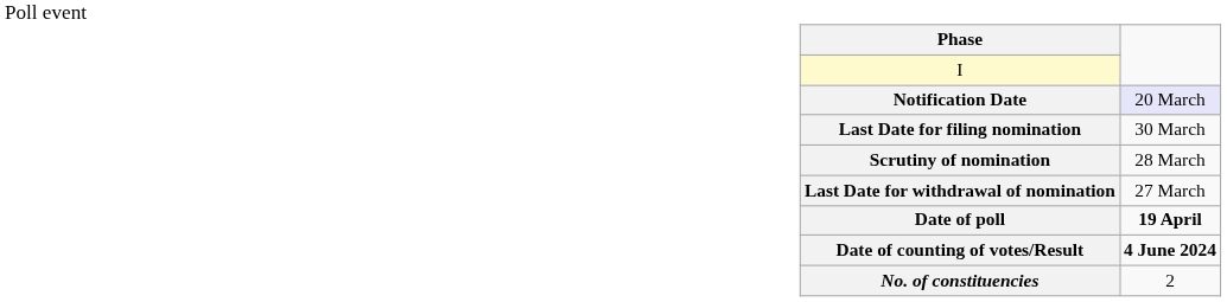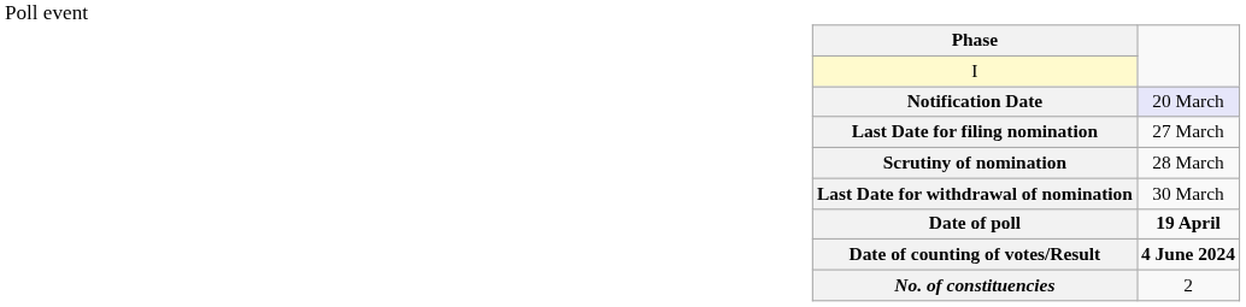Last Date for filing nomination | Phase: 30 March -> 27 March
Last Date for withdrawal of nomination | Phase: 27 March -> 30 March
